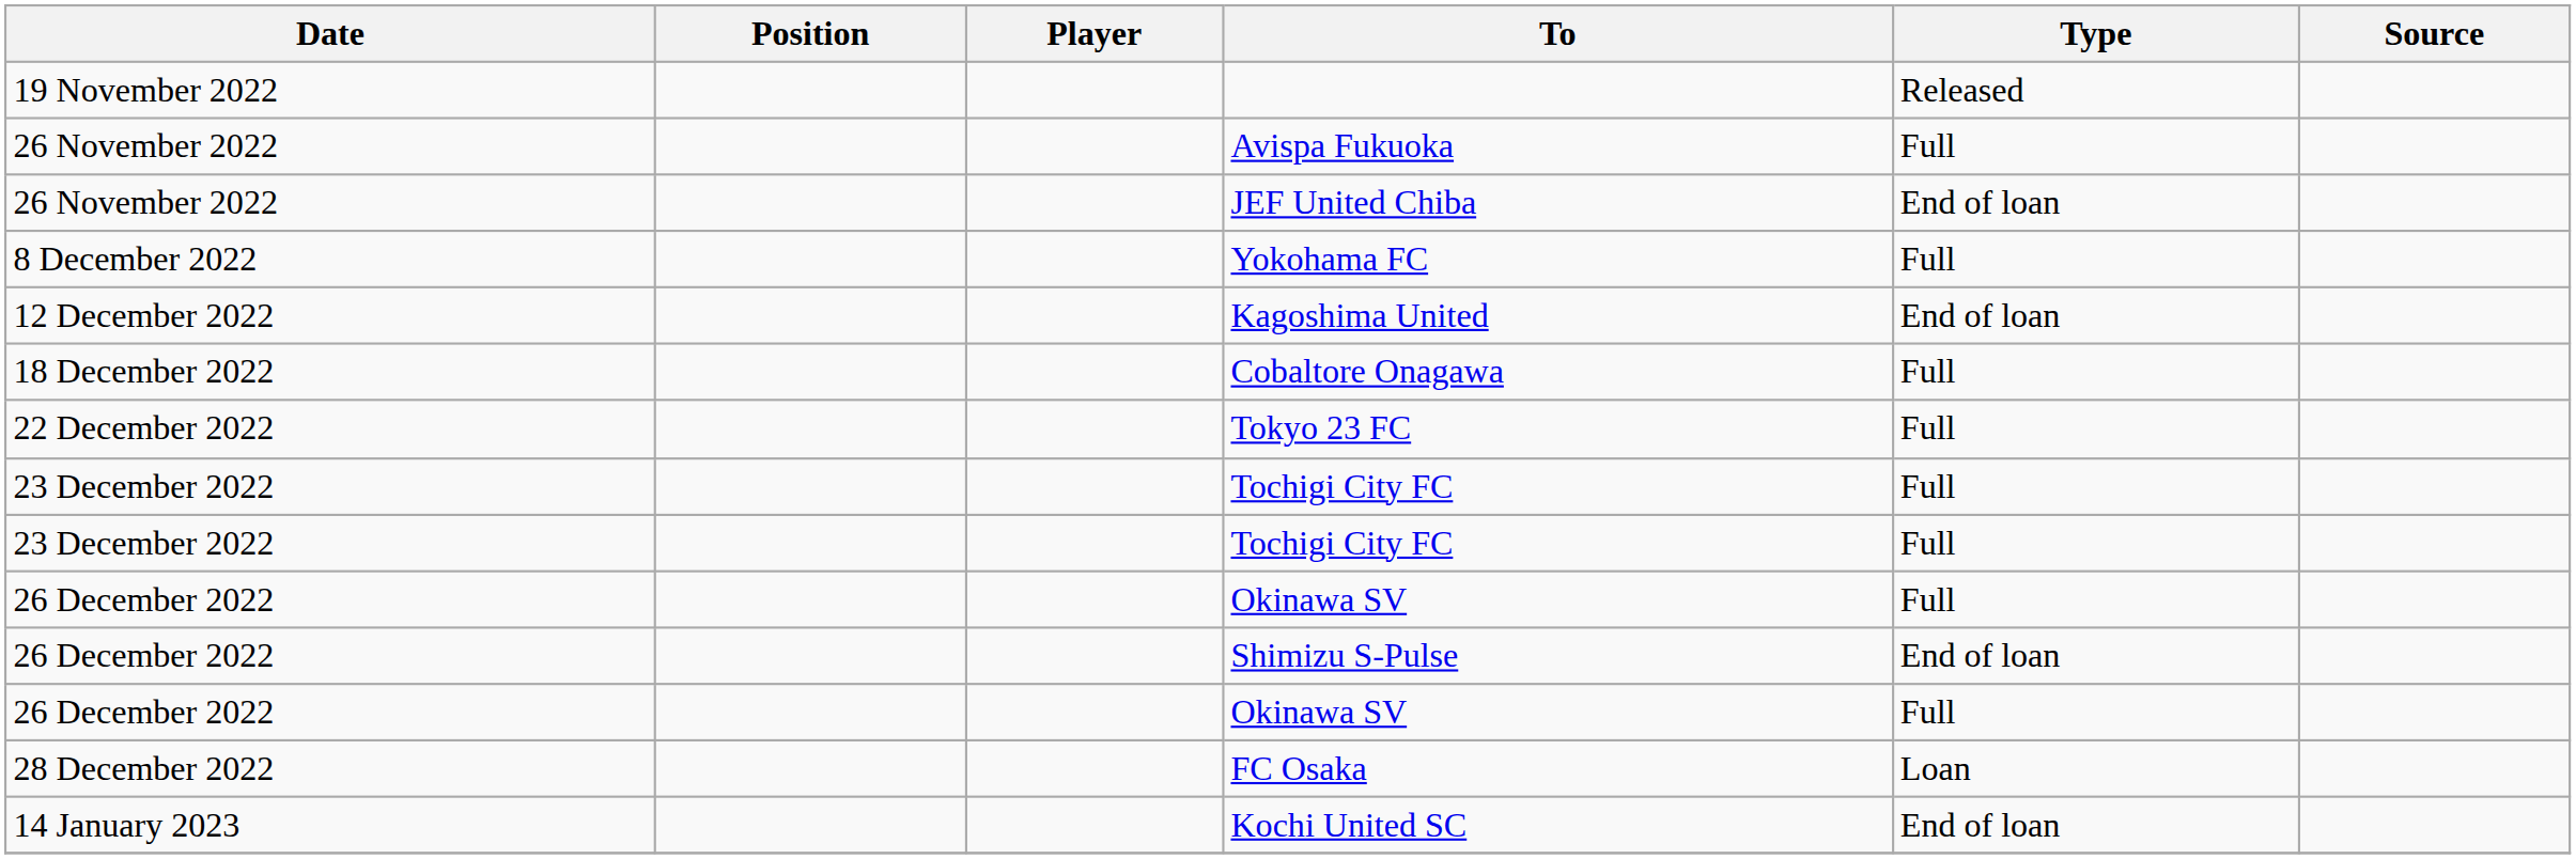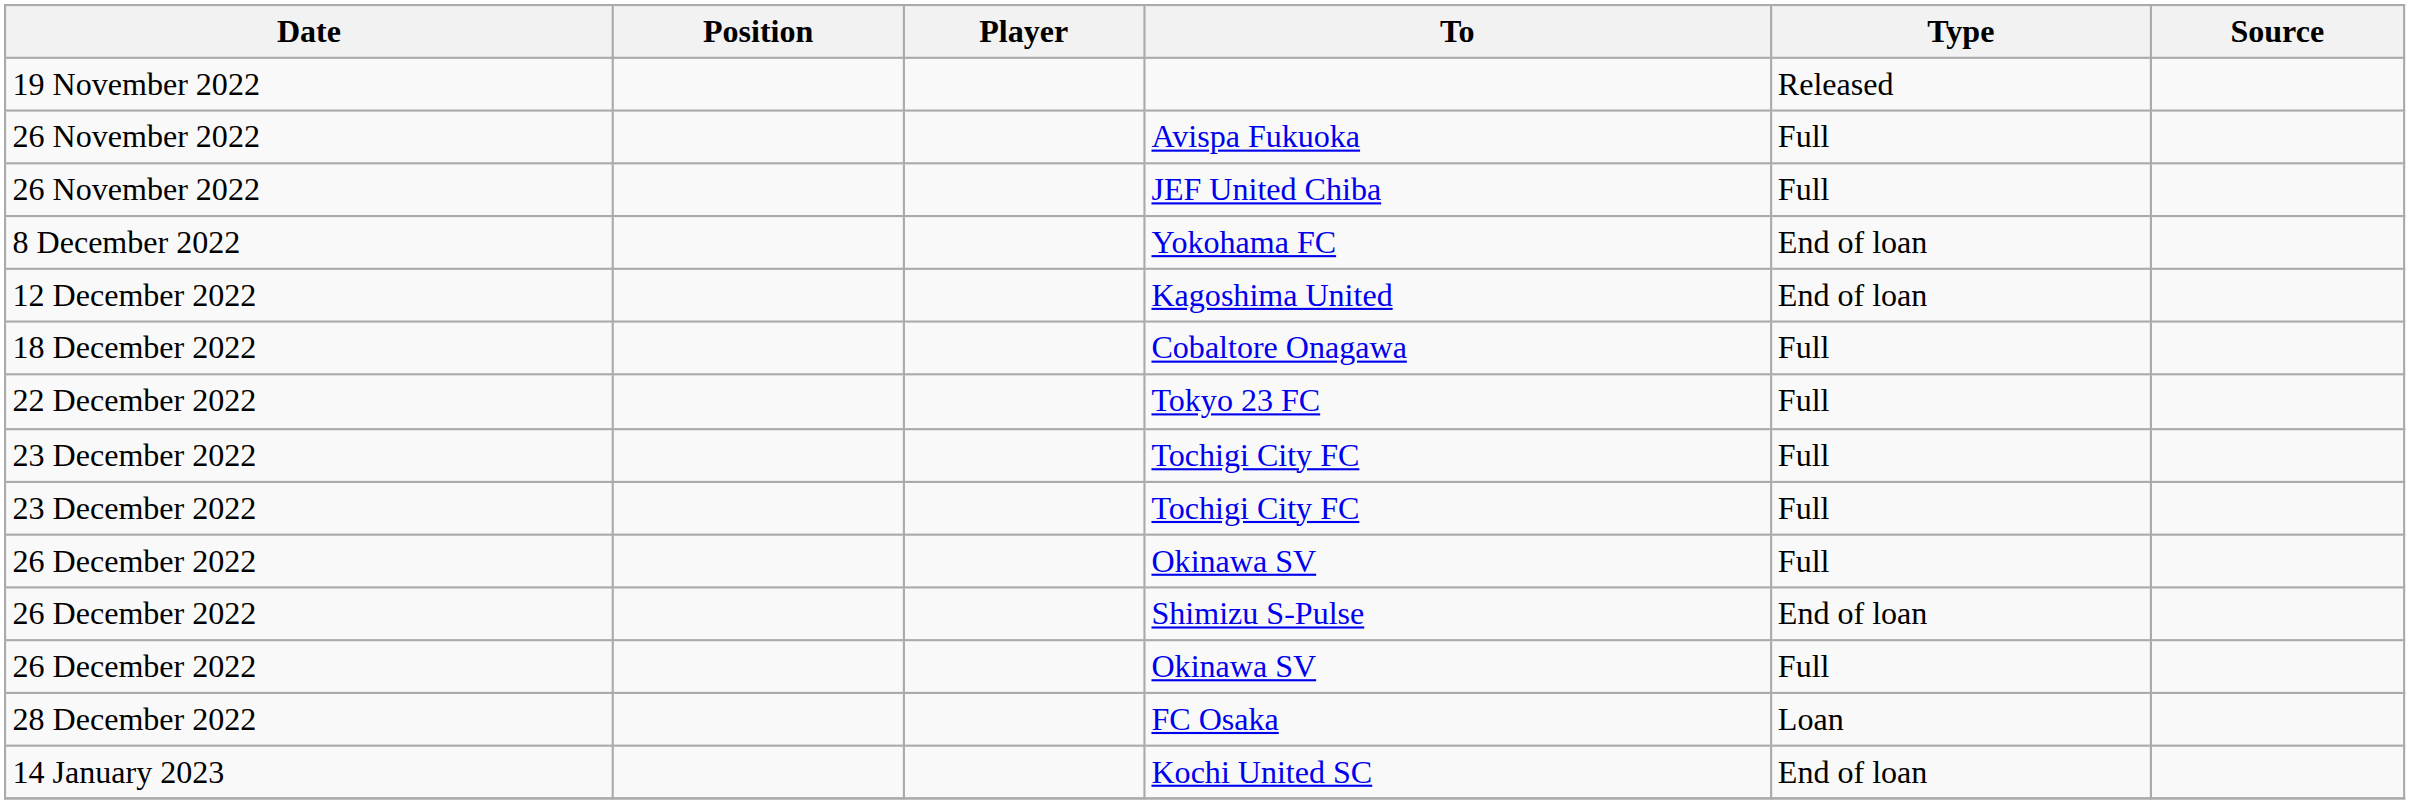JEF United Chiba | Type: End of loan -> Full
Yokohama FC | Type: Full -> End of loan
